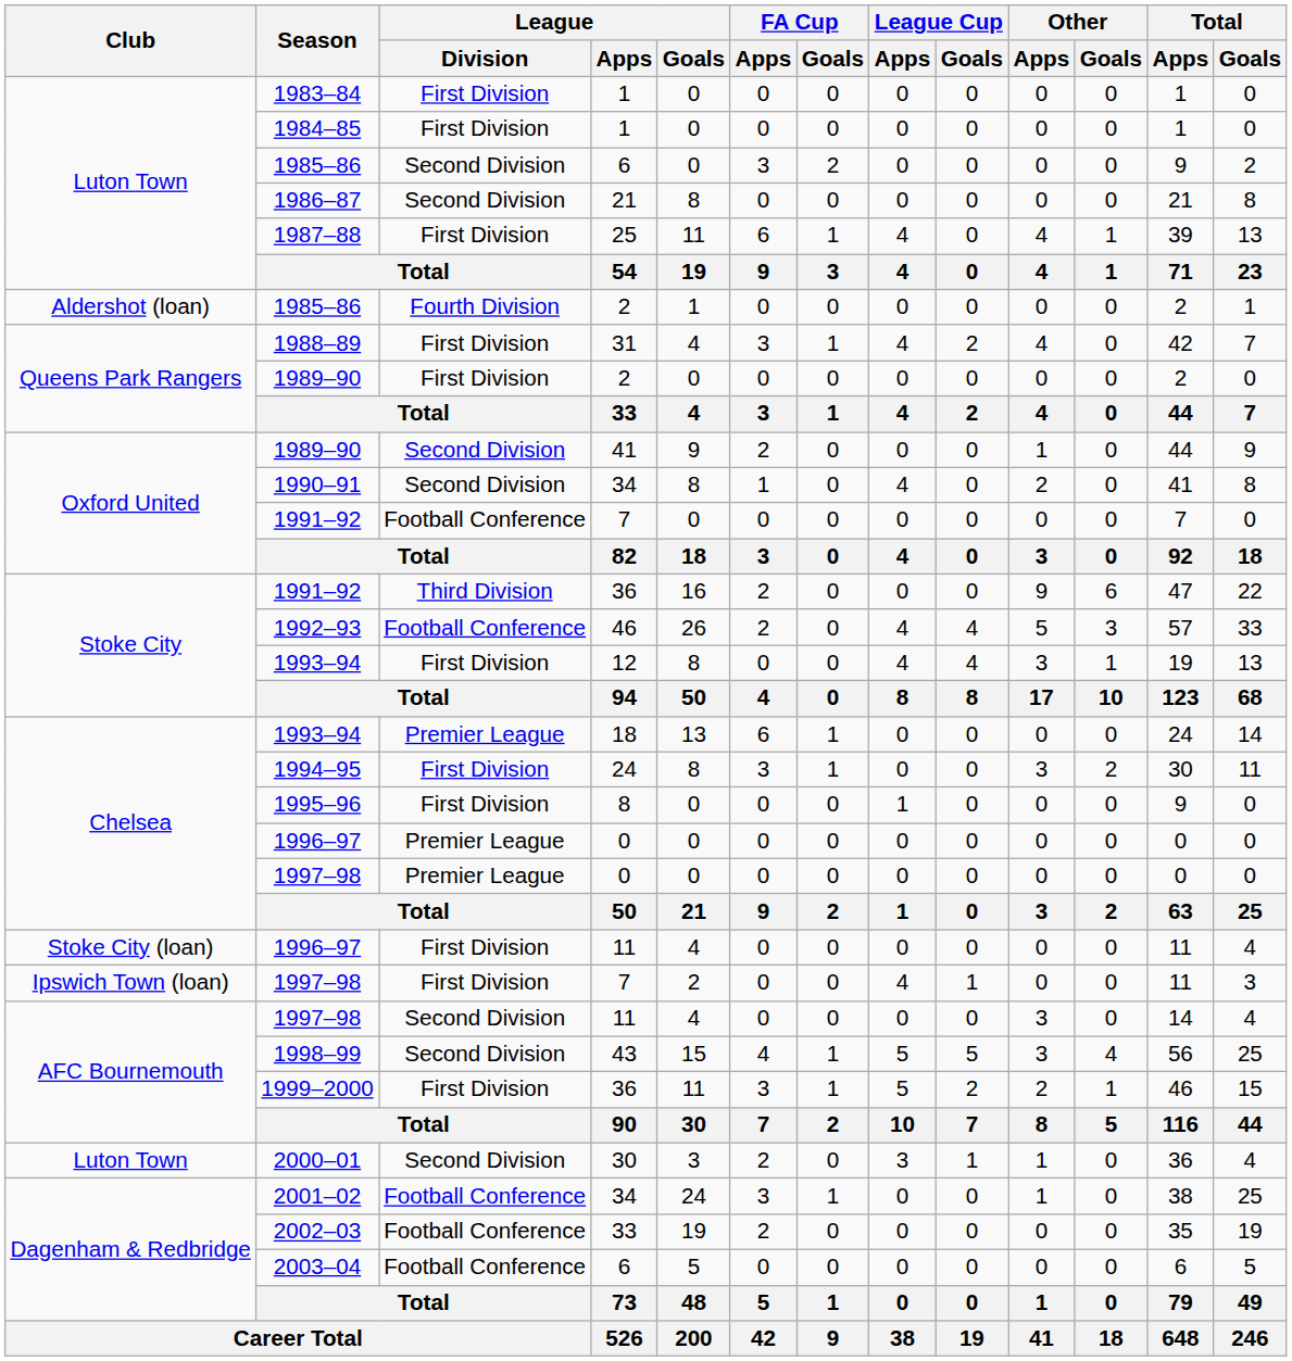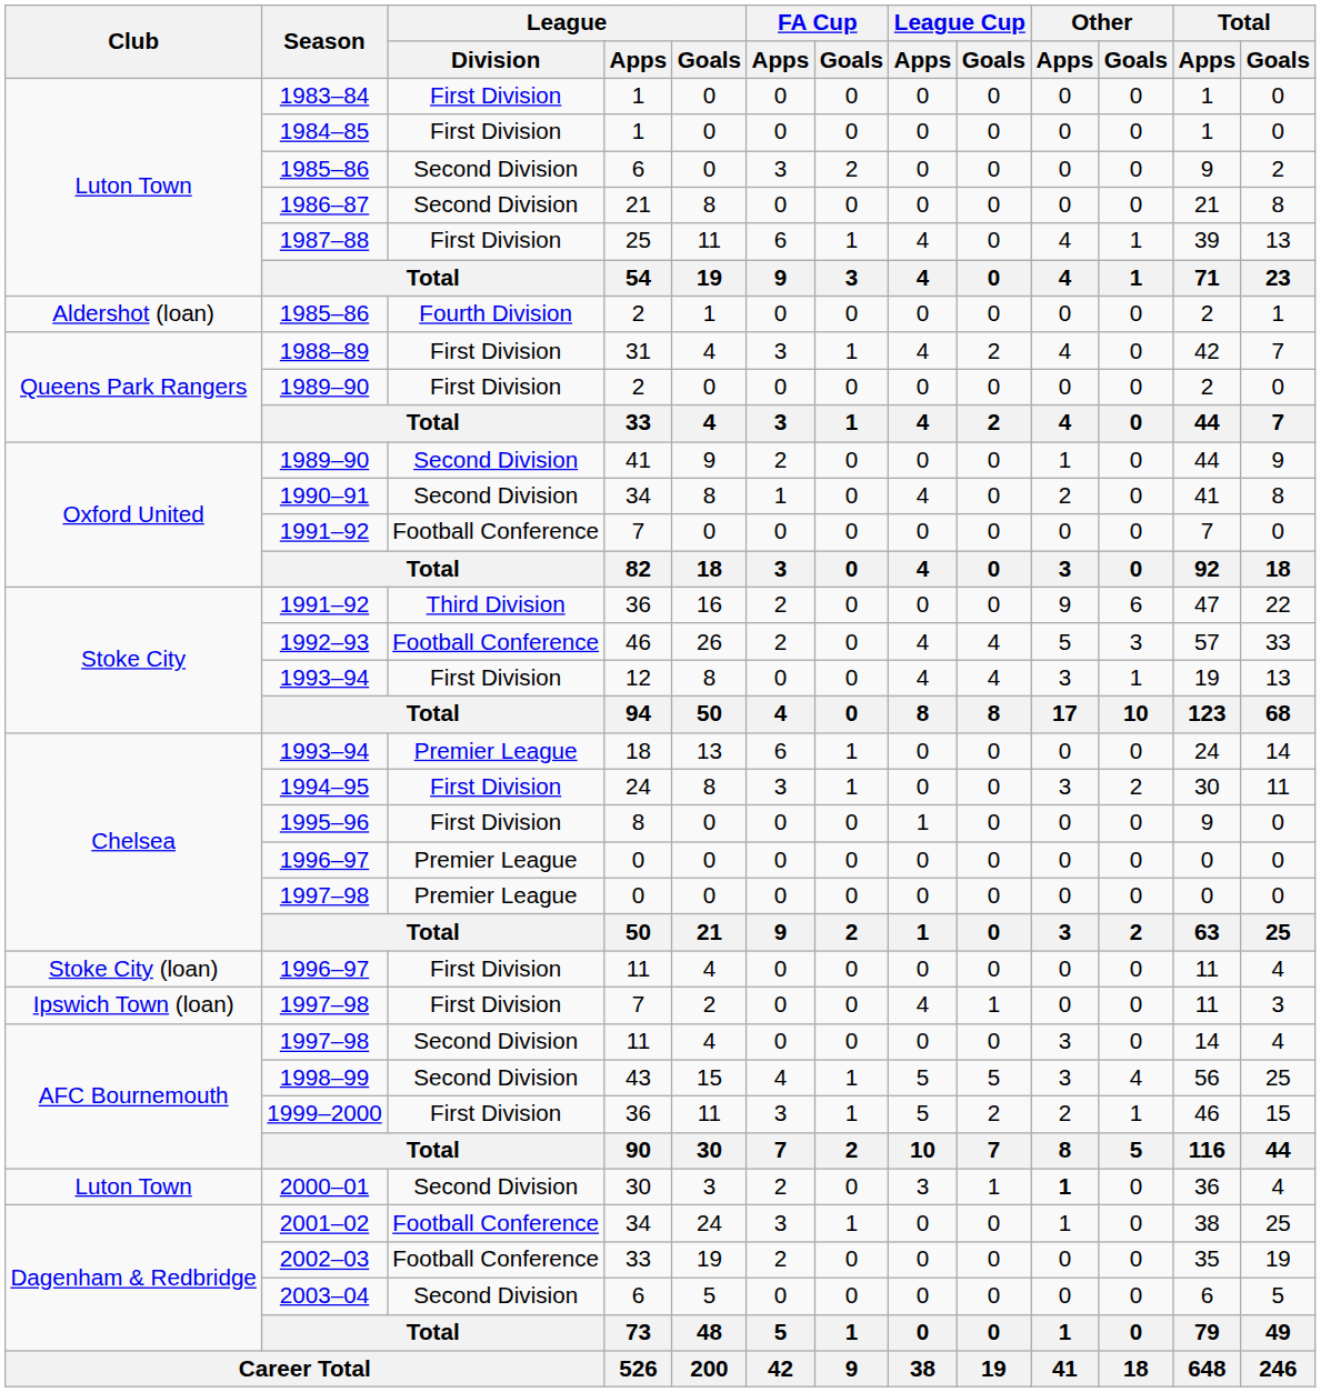2000–01 | Other / Apps: normal -> bold
2003–04 | League / Division: Football Conference -> Second Division
